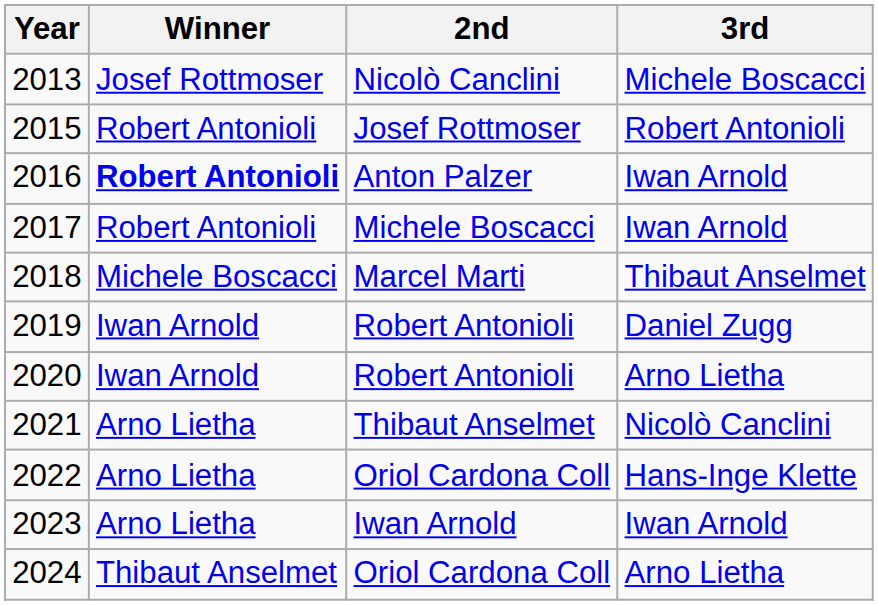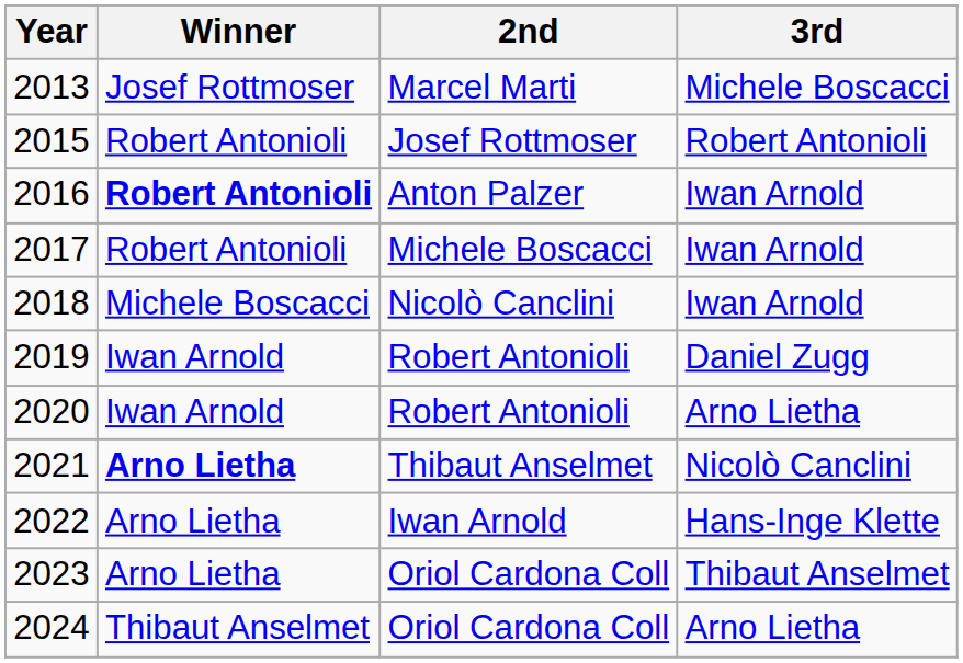2013 | 2nd: Nicolò Canclini -> Marcel Marti
2018 | 2nd: Marcel Marti -> Nicolò Canclini
2018 | 3rd: Thibaut Anselmet -> Iwan Arnold
2021 | Winner: normal -> bold
2022 | 2nd: Oriol Cardona Coll -> Iwan Arnold
2023 | 2nd: Iwan Arnold -> Oriol Cardona Coll
2023 | 3rd: Iwan Arnold -> Thibaut Anselmet
